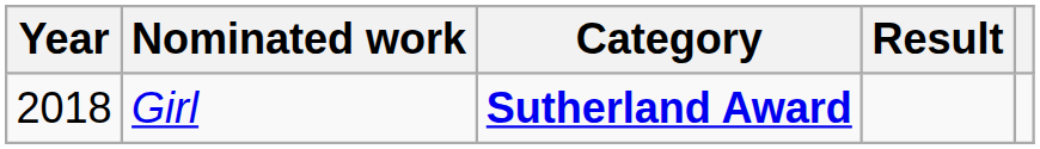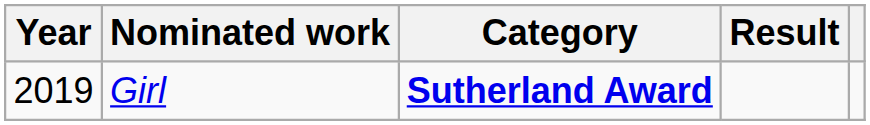Girl | Year: 2018 -> 2019
